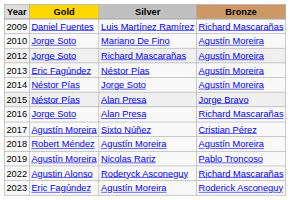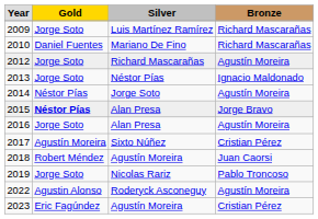2009 | column 2: Daniel Fuentes -> Jorge Soto
2010 | column 2: Jorge Soto -> Daniel Fuentes
2010 | column 4: Agustín Moreira -> Richard Mascarañas
2013 | column 2: Eric Fagúndez -> Jorge Soto
2013 | column 4: Agustín Moreira -> Ignacio Maldonado
2015 | column 2: normal -> bold
2016 | column 4: Richard Mascarañas -> Agustín Moreira
2018 | column 4: Agustín Moreira -> Juan Caorsi
2019 | column 2: Agustín Moreira -> Jorge Soto
2022 | column 4: Richard Mascarañas -> Agustín Moreira
2023 | column 4: Roderick Asconeguy -> Cristian Pérez
